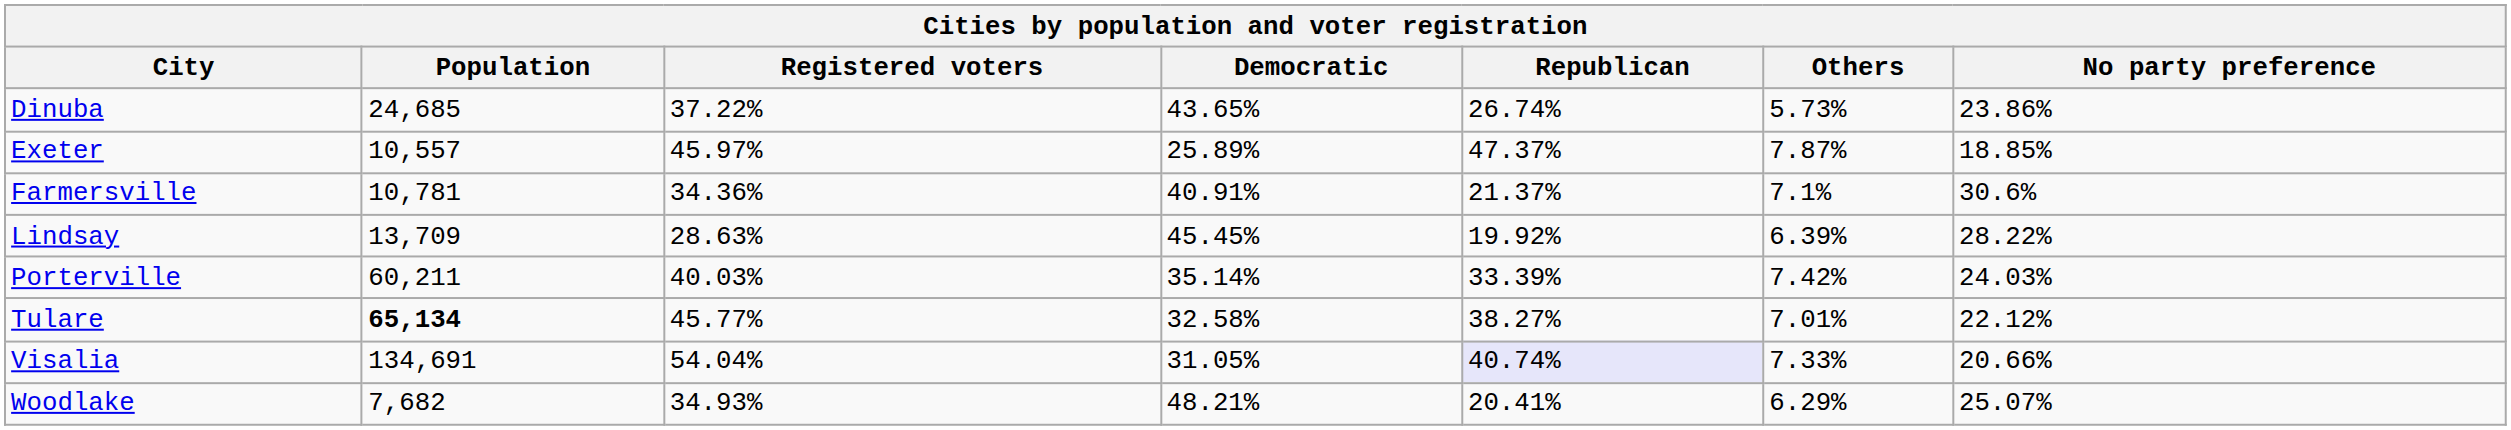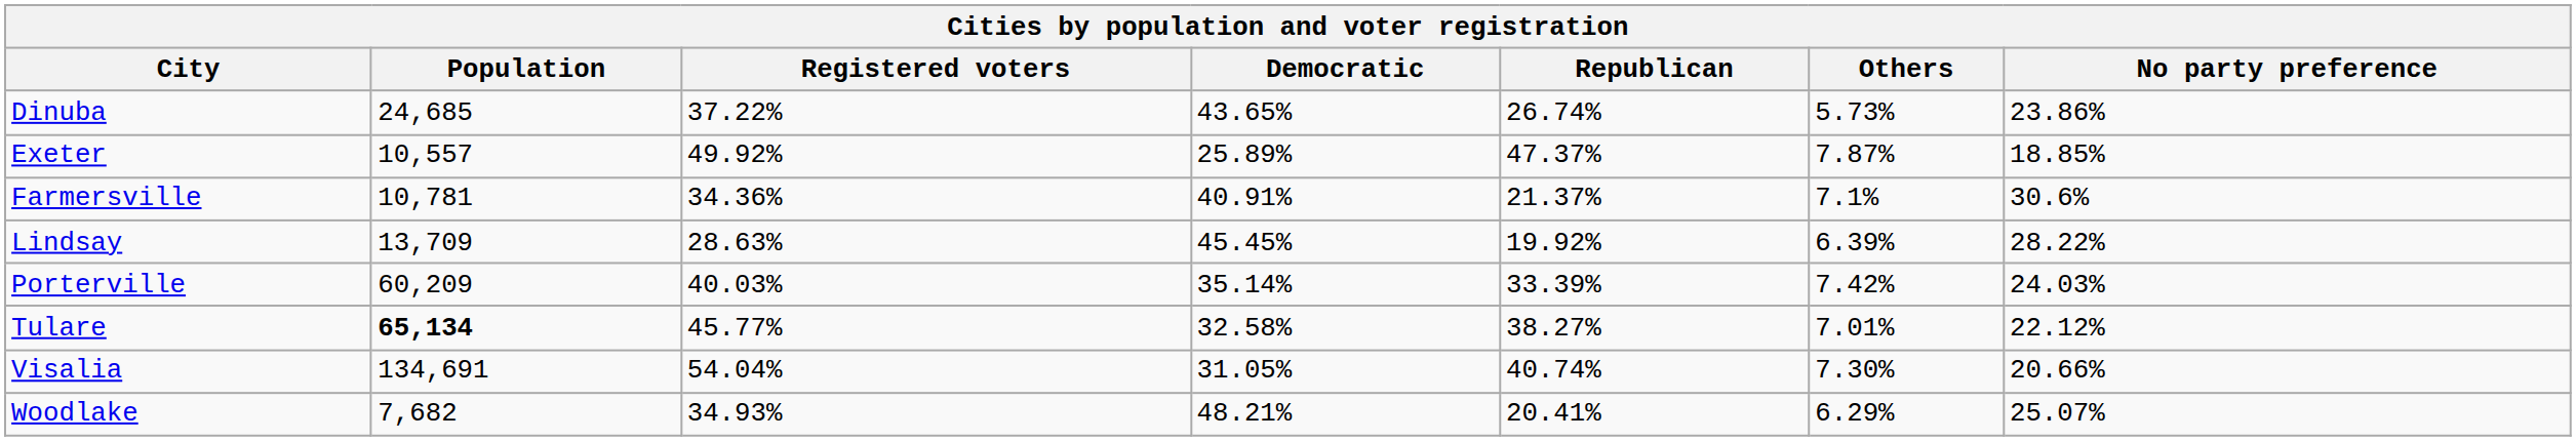Exeter | Registered voters: 45.97% -> 49.92%
Porterville | Population: 60,211 -> 60,209
Visalia | Republican: lavender background -> no background
Visalia | Others: 7.33% -> 7.30%
